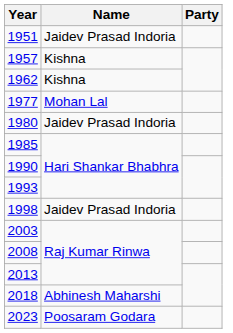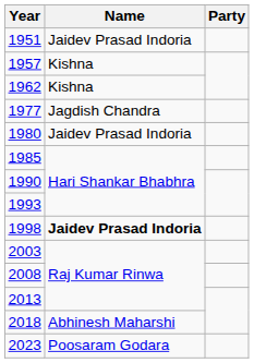1977 | Name: Mohan Lal -> Jagdish Chandra
1998 | Name: normal -> bold
